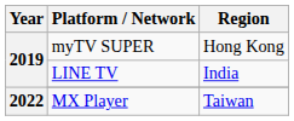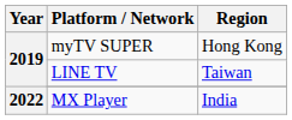LINE TV | Region: India -> Taiwan
MX Player | Region: Taiwan -> India
